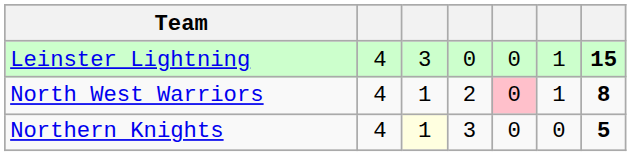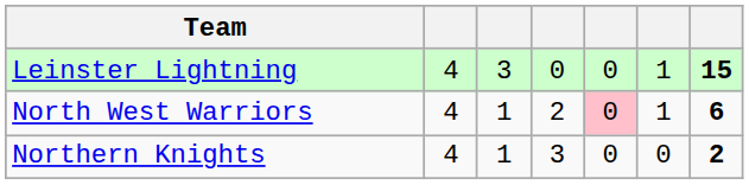North West Warriors | column 7: 8 -> 6
Northern Knights | column 3: lightyellow background -> no background
Northern Knights | column 7: 5 -> 2
